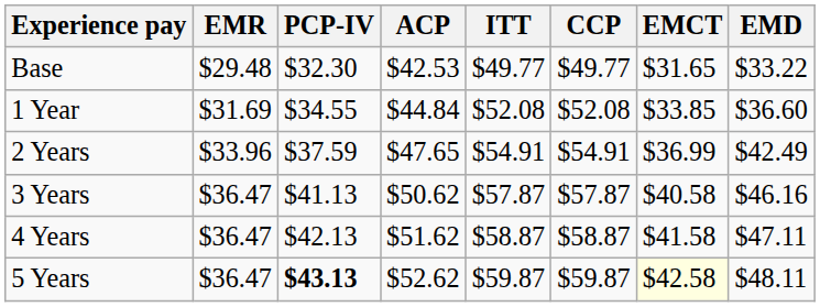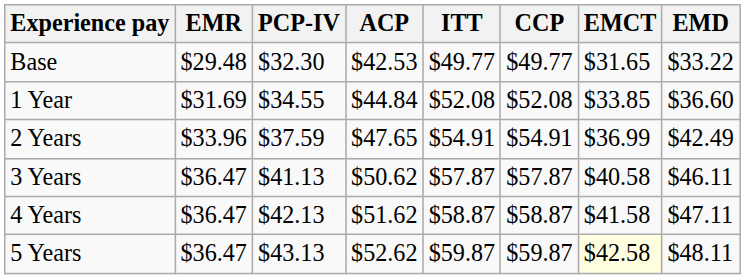3 Years | EMD: $46.16 -> $46.11
5 Years | PCP-IV: bold -> normal
